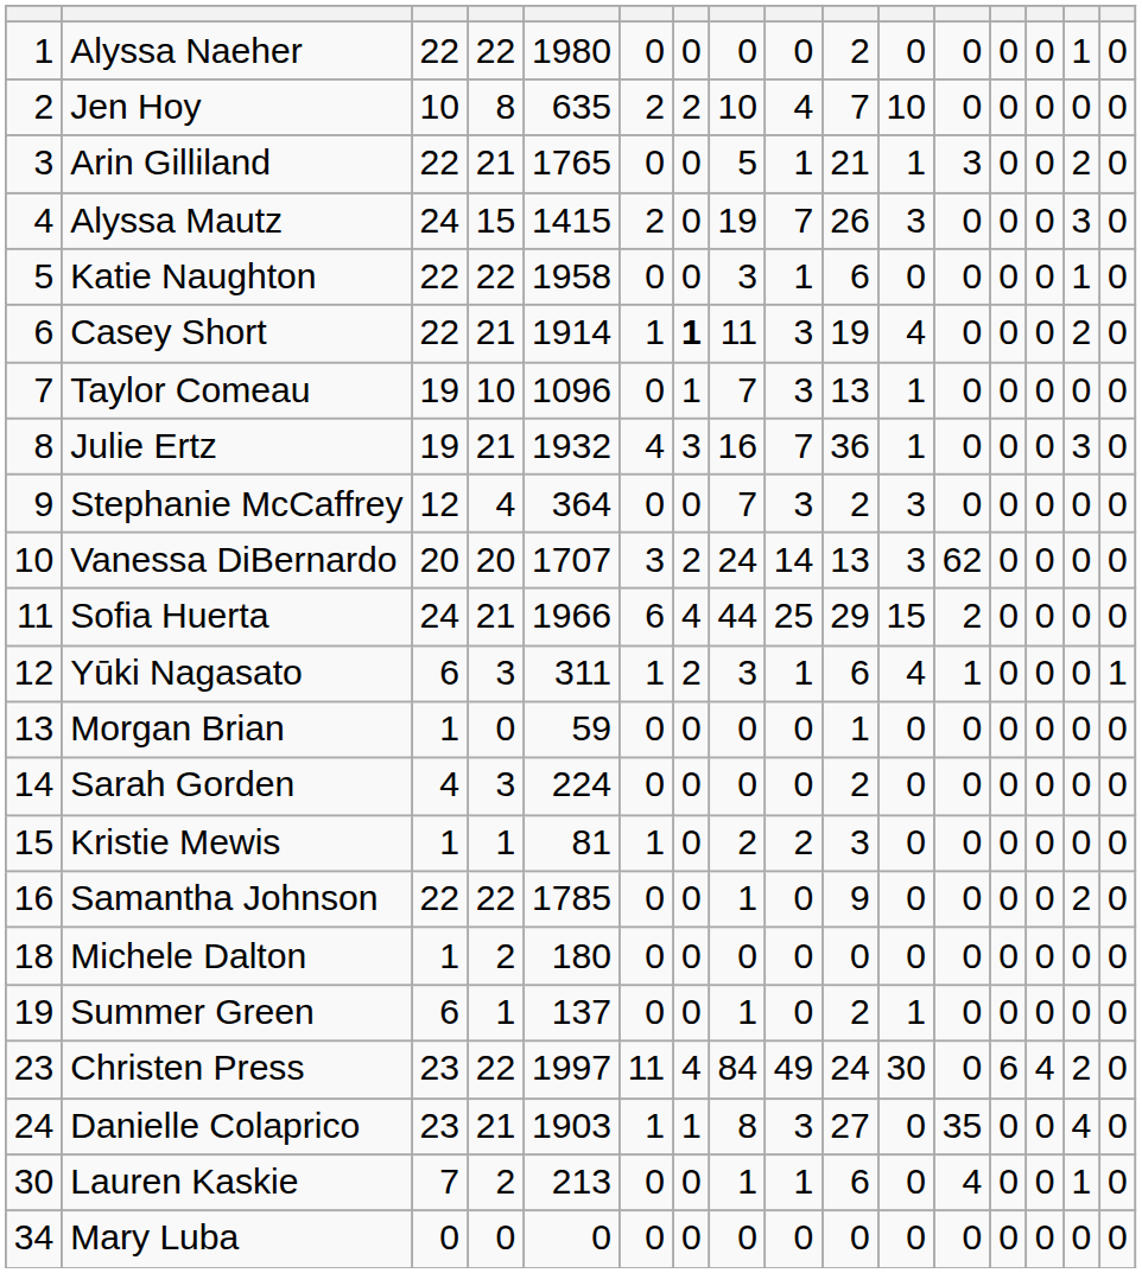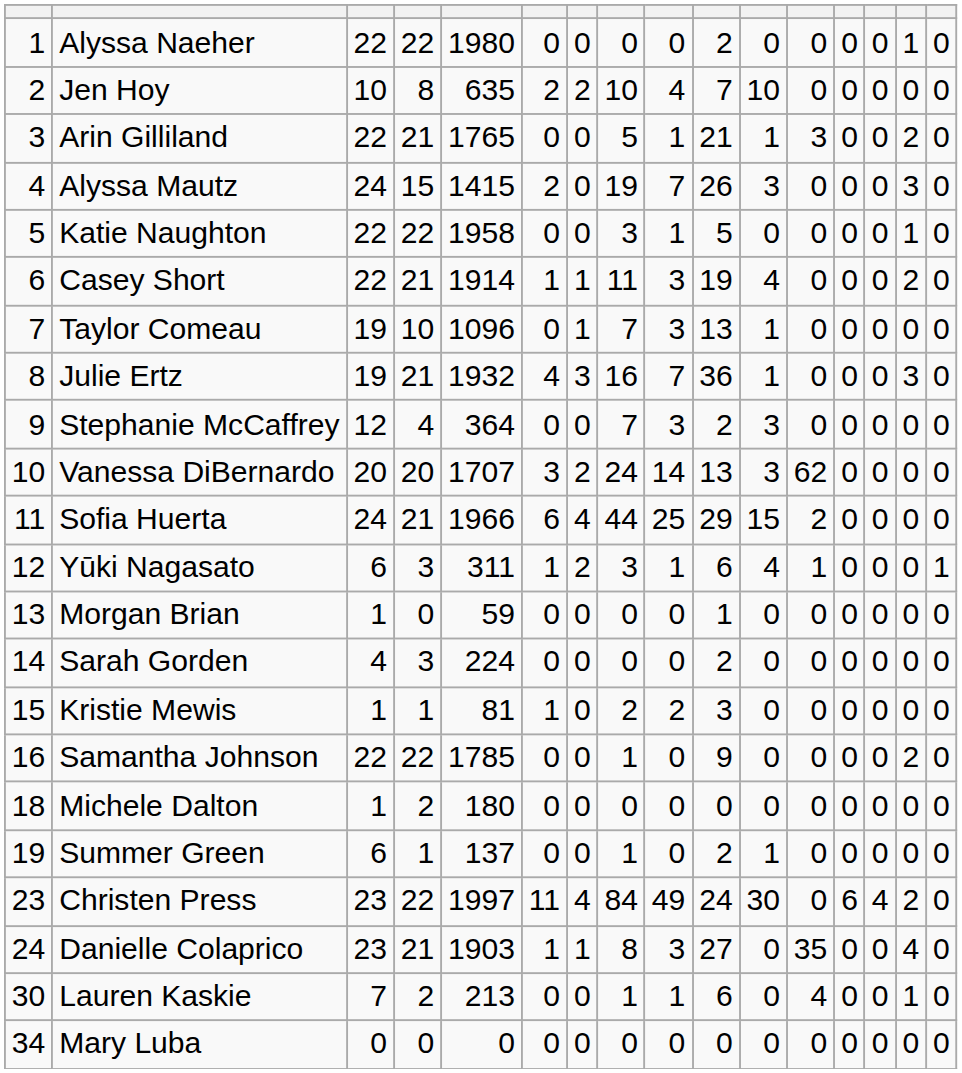Katie Naughton | column 10: 6 -> 5
Casey Short | column 7: bold -> normal
